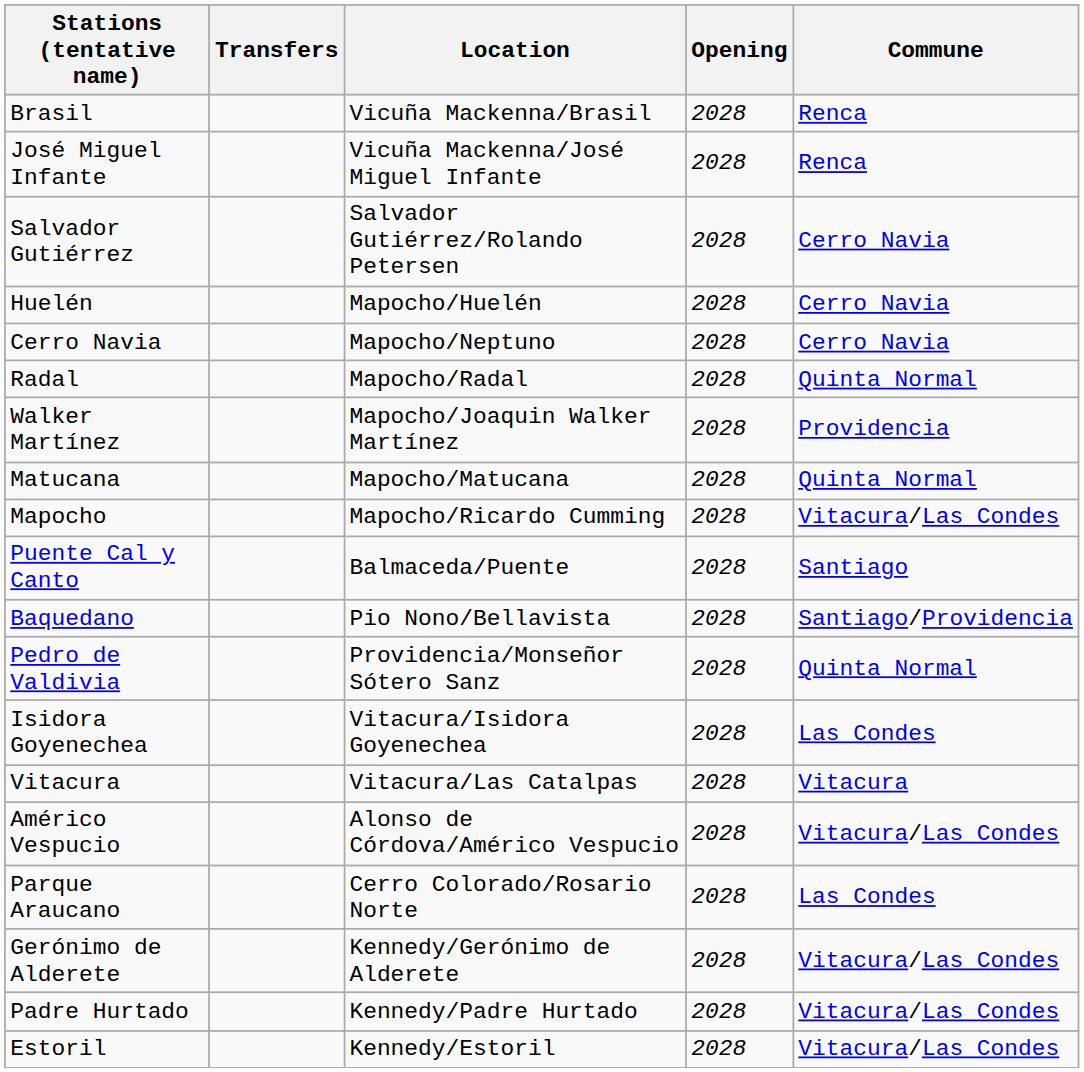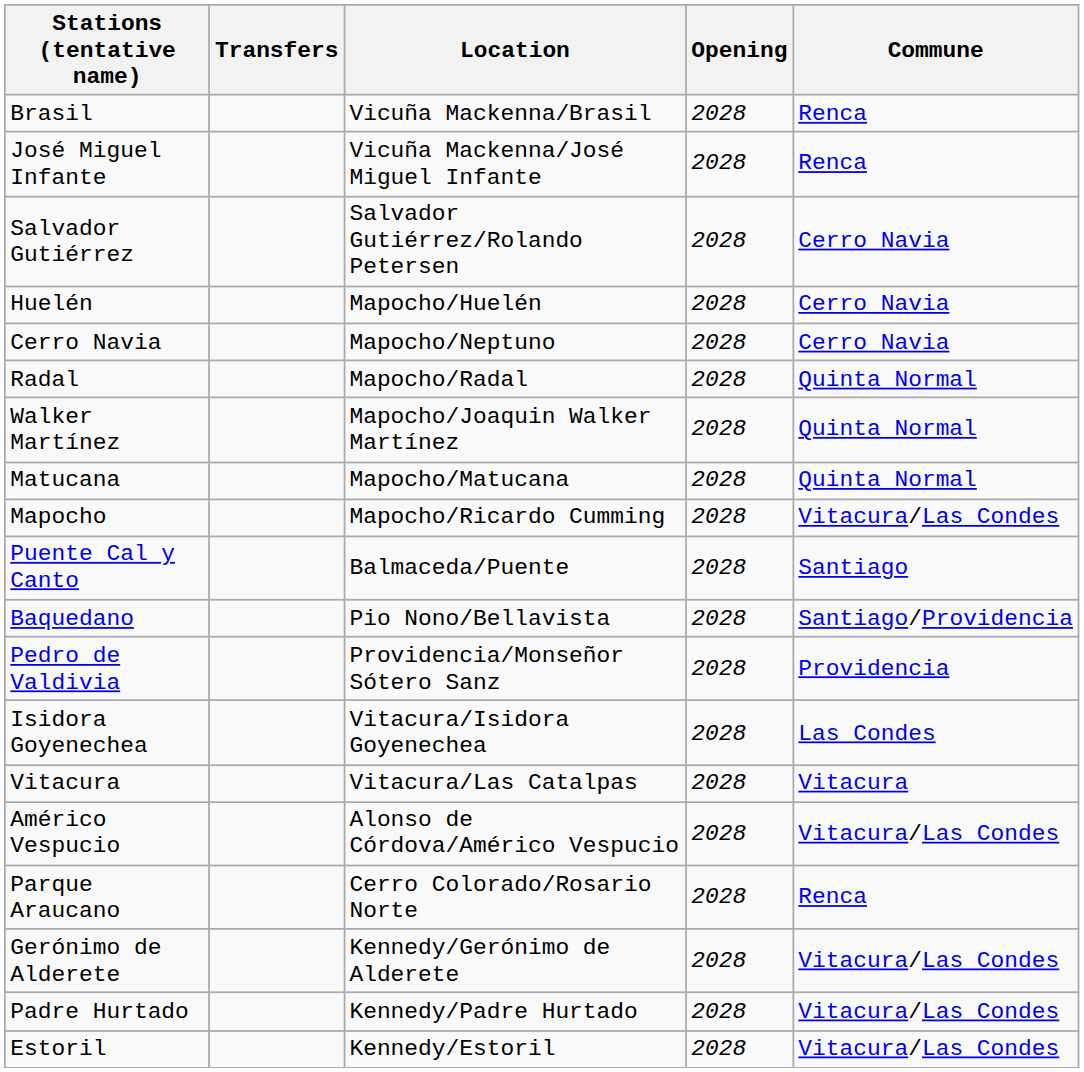Walker Martínez | Commune: Providencia -> Quinta Normal
Pedro de Valdivia | Commune: Quinta Normal -> Providencia
Parque Araucano | Commune: Las Condes -> Renca
